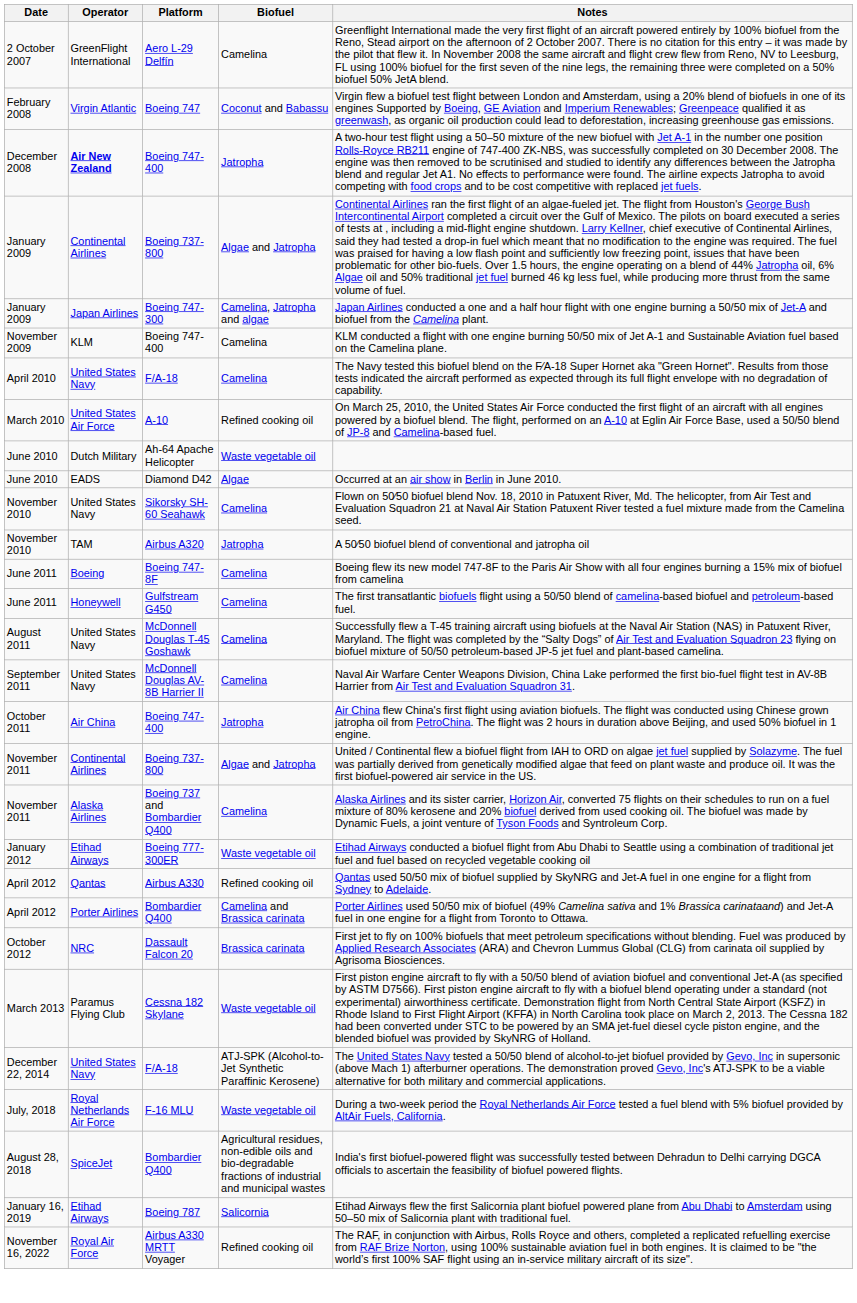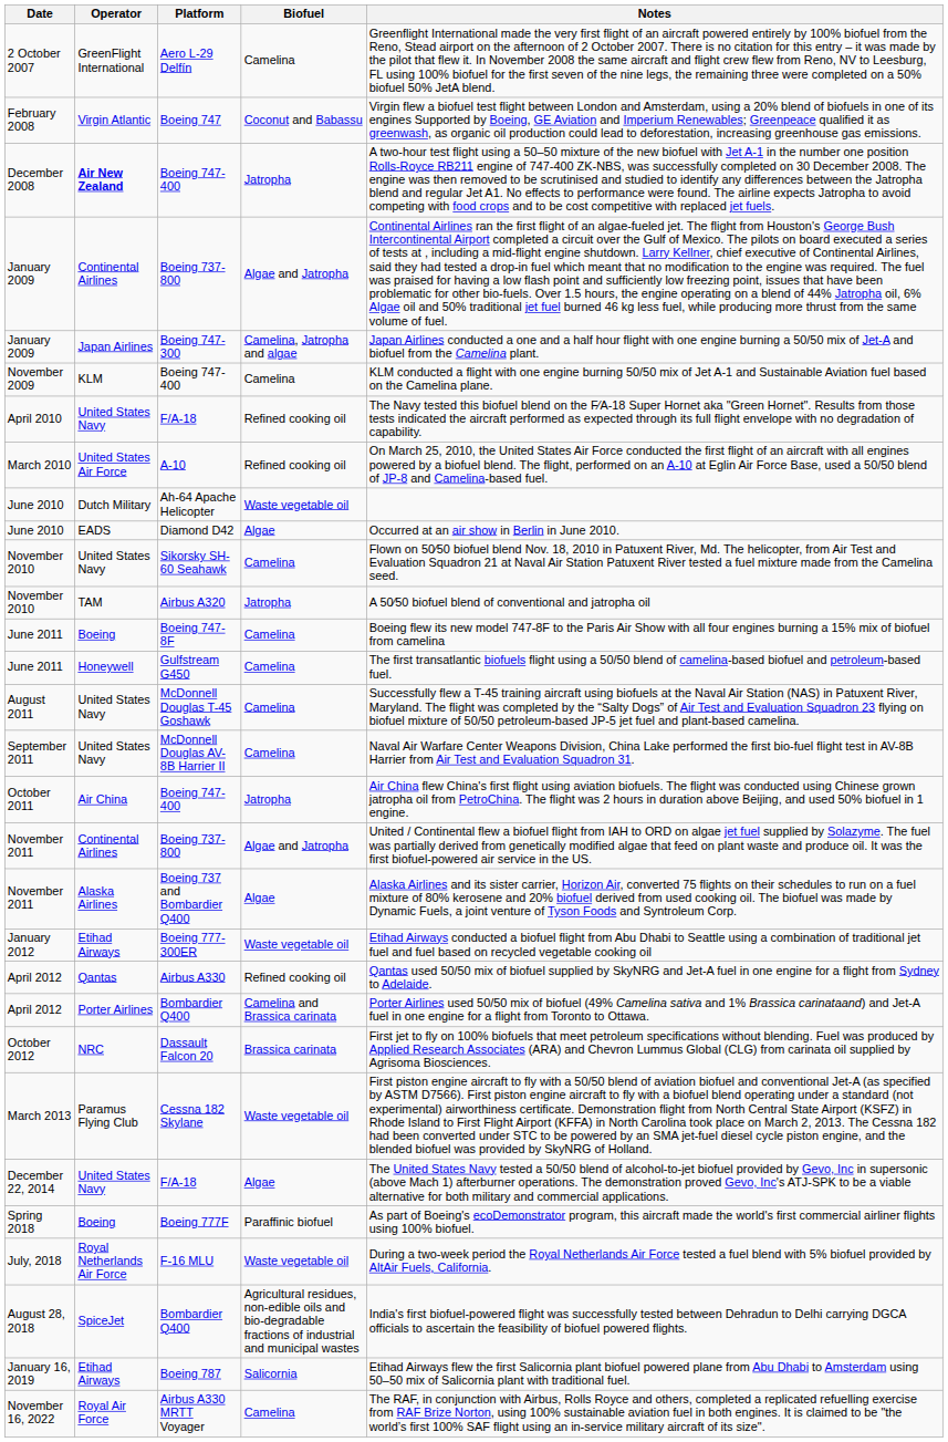April 2010 / F/A-18 | Biofuel: Camelina -> Refined cooking oil
Boeing 737 and Bombardier Q400 | Biofuel: Camelina -> Algae
December 22, 2014 / F/A-18 | Biofuel: ATJ-SPK (Alcohol-to-Jet Synthetic Paraffinic Kerosene) -> Algae
+ row: Spring 2018 | Boeing | Boeing 777F | Paraffinic biofuel | As part of Boeing's ecoDemonstrator program, this aircraft made the world's first commercial airliner flights using 100% biofuel.
Airbus A330 MRTT Voyager | Biofuel: Refined cooking oil -> Camelina
